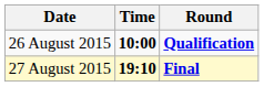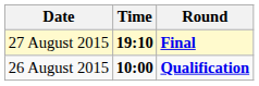rows swapped: 26 August 2015 <-> 27 August 2015
